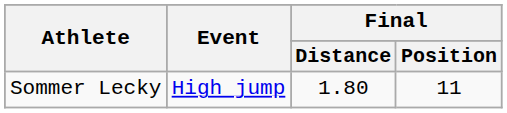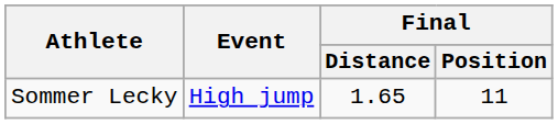Sommer Lecky | Final / Distance: 1.80 -> 1.65
